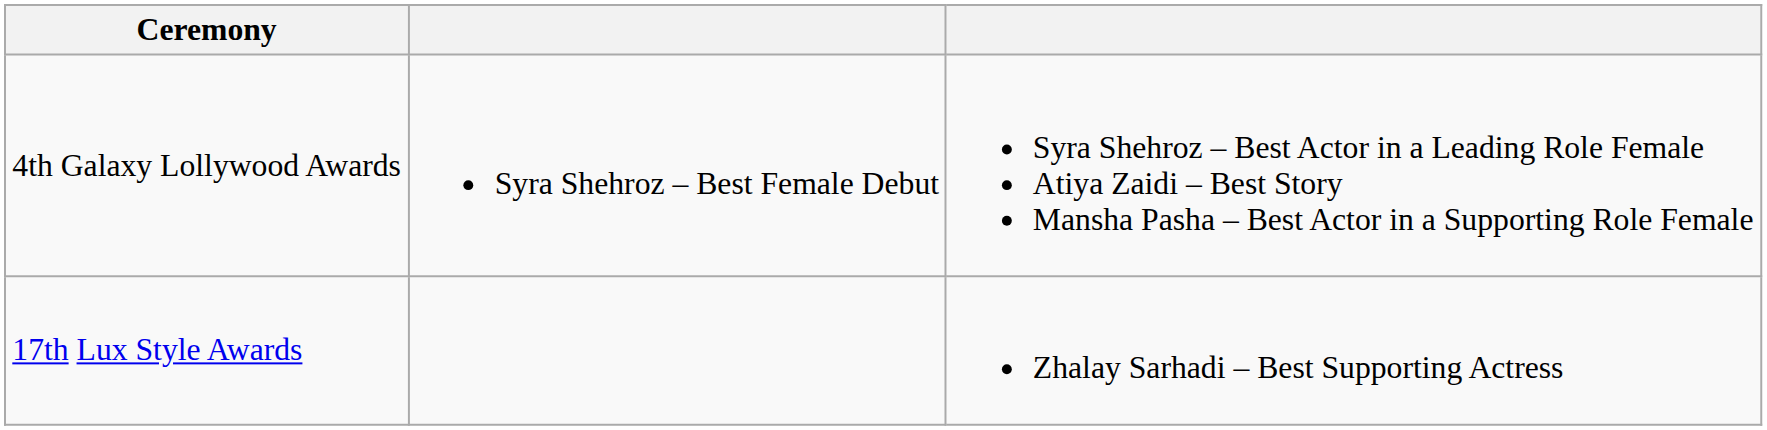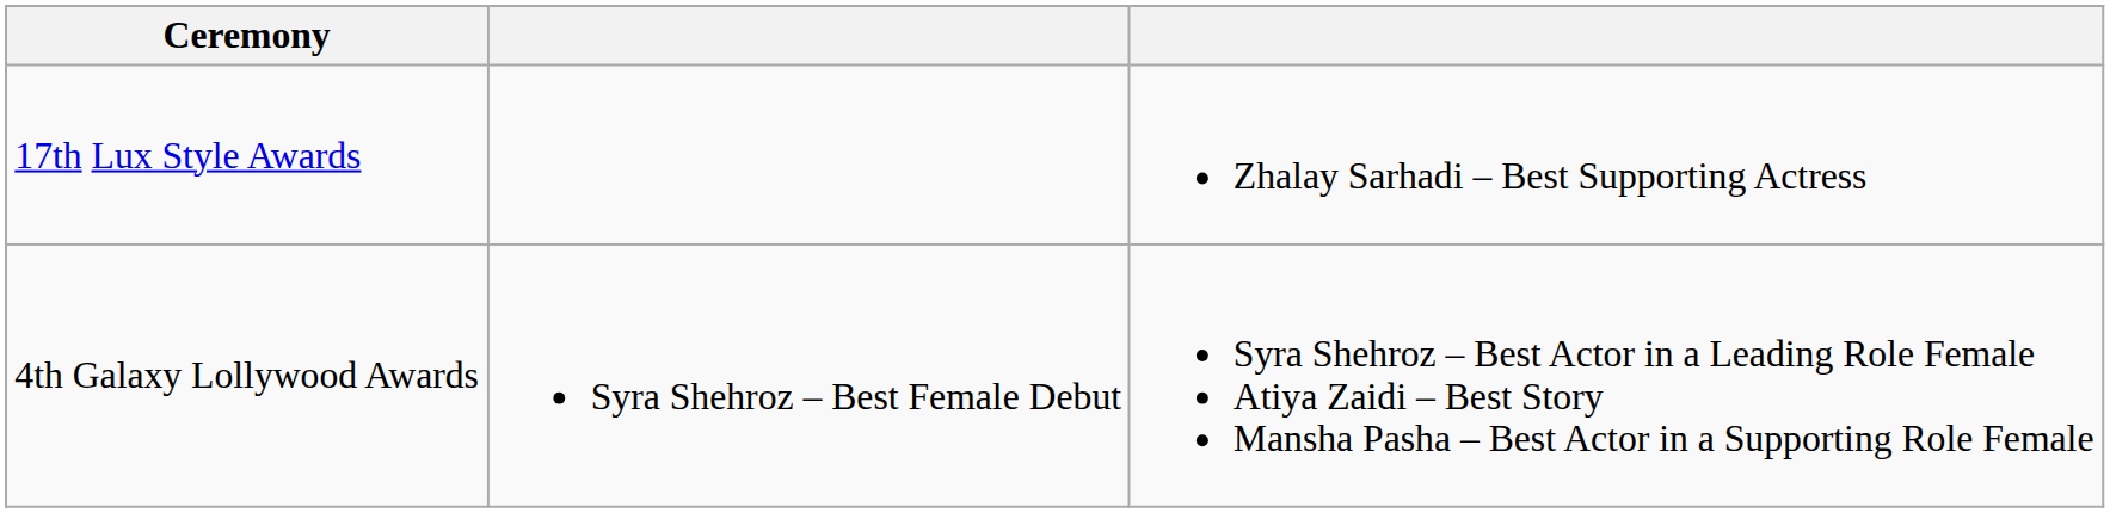rows swapped: 17th Lux Style Awards <-> 4th Galaxy Lollywood Awards
